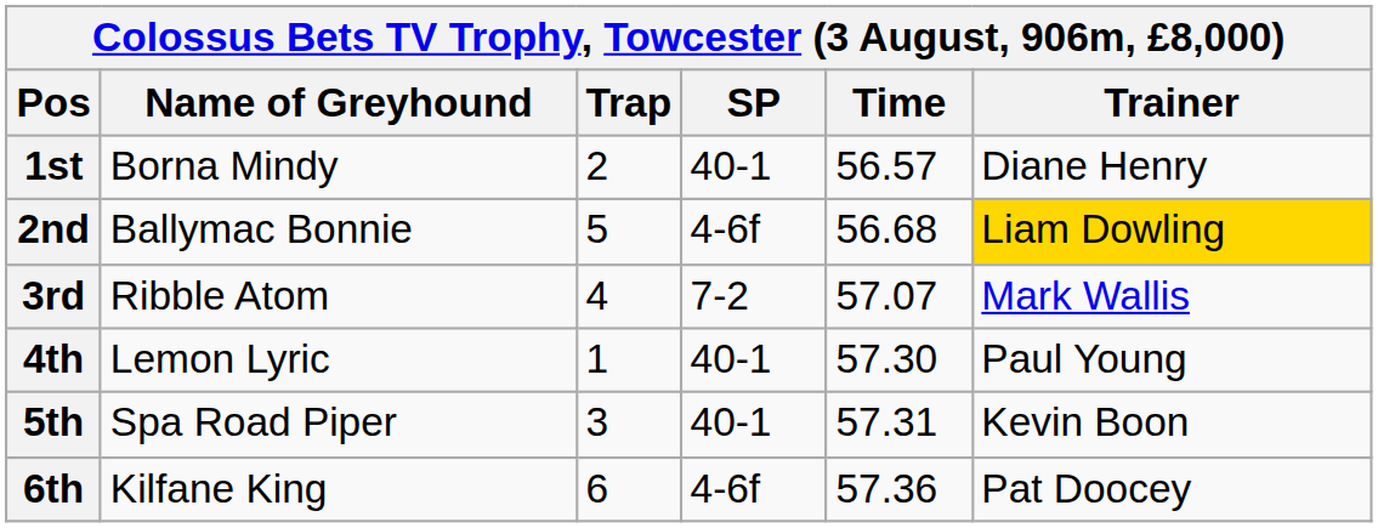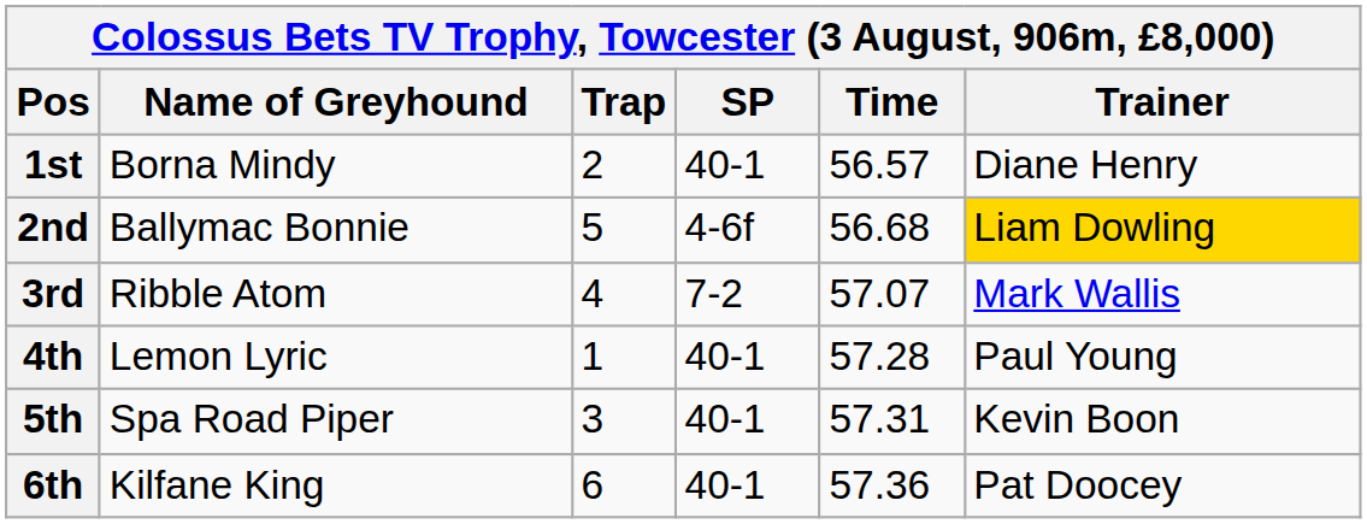4th | Time: 57.30 -> 57.28
6th | SP: 4-6f -> 40-1
